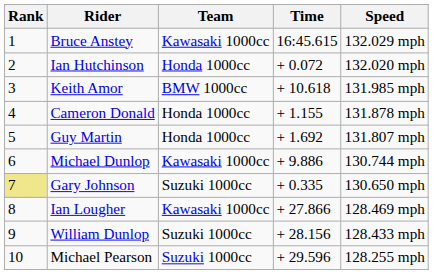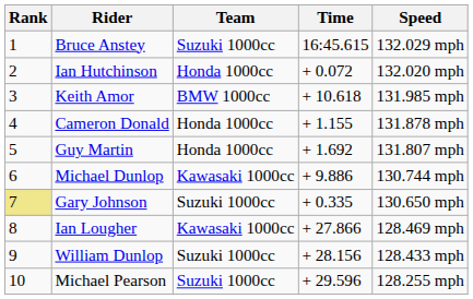Bruce Anstey | Team: Kawasaki 1000cc -> Suzuki 1000cc
